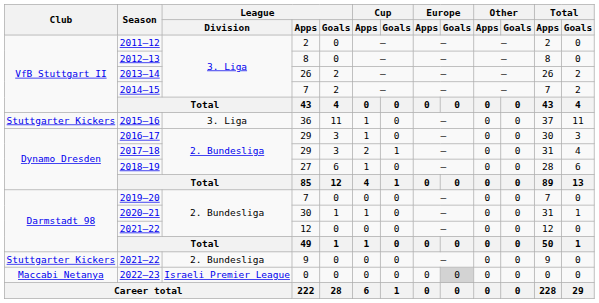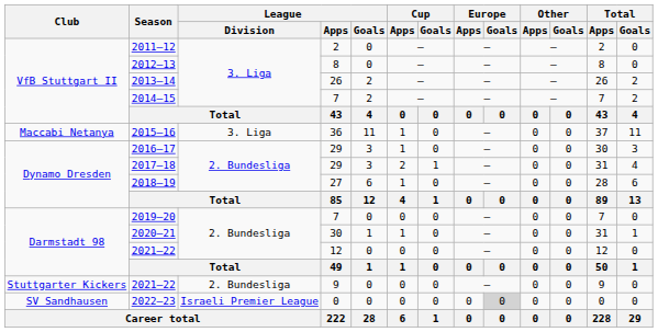2015–16 | Club: Stuttgarter Kickers -> Maccabi Netanya
2022–23 | Club: Maccabi Netanya -> SV Sandhausen
